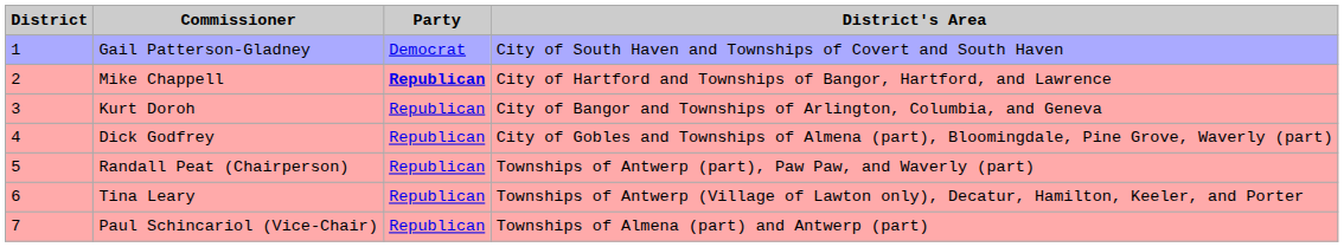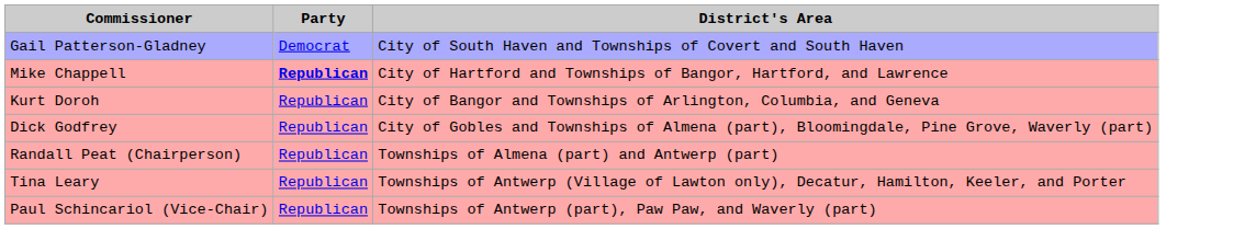- column: District | 1 | 2 | 3 | 4 | 5 | 6 | 7
Randall Peat (Chairperson) | District's Area: Townships of Antwerp (part), Paw Paw, and Waverly (part) -> Townships of Almena (part) and Antwerp (part)
Paul Schincariol (Vice-Chair) | District's Area: Townships of Almena (part) and Antwerp (part) -> Townships of Antwerp (part), Paw Paw, and Waverly (part)
